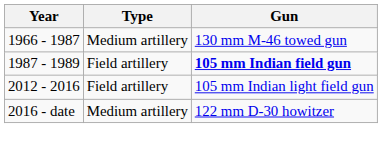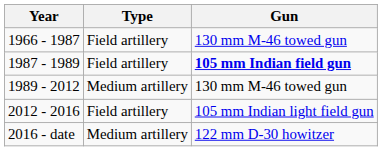1966 - 1987 | Type: Medium artillery -> Field artillery
+ row: 1989 - 2012 | Medium artillery | 130 mm M-46 towed gun
